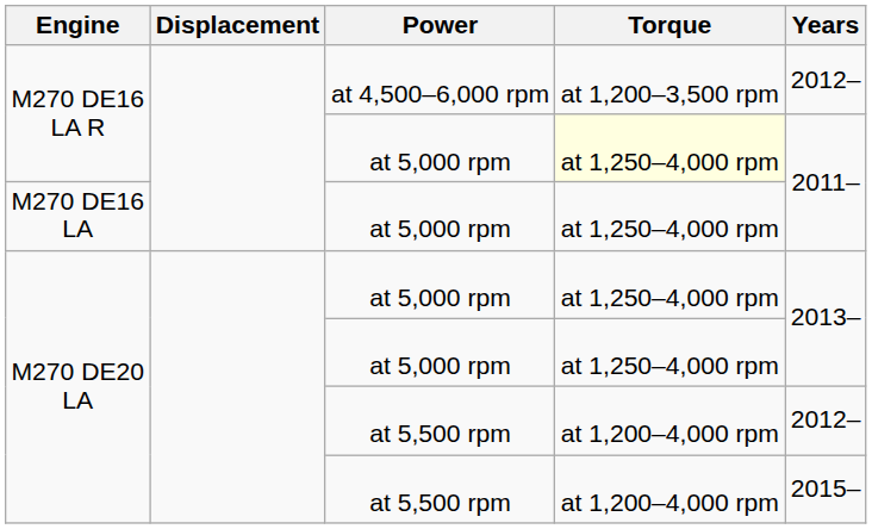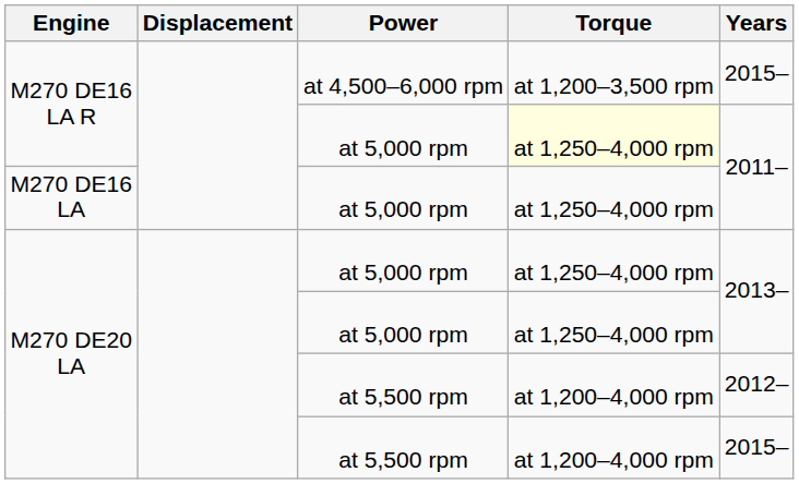M270 DE16 LA R / at 4,500–6,000 rpm | Years: 2012– -> 2015–
